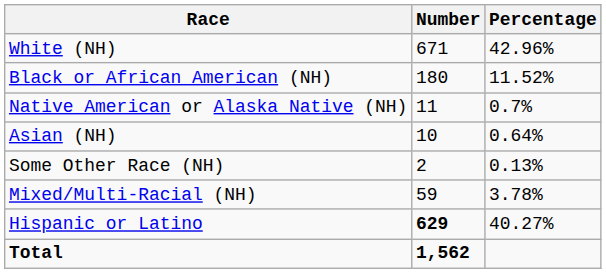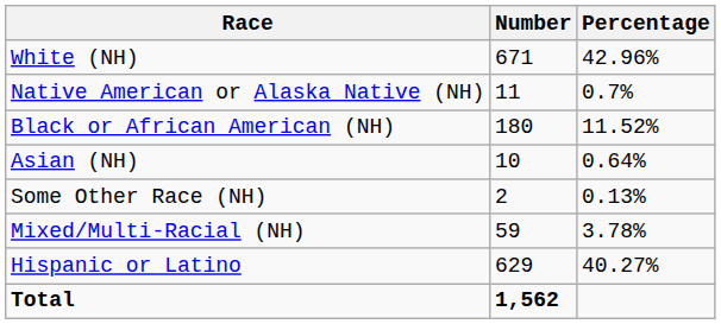rows swapped: Black or African American (NH) <-> Native American or Alaska Native (NH)
Hispanic or Latino | Number: bold -> normal
